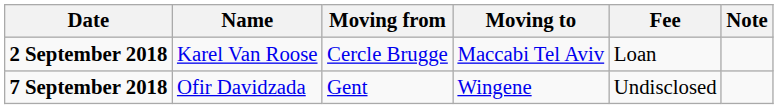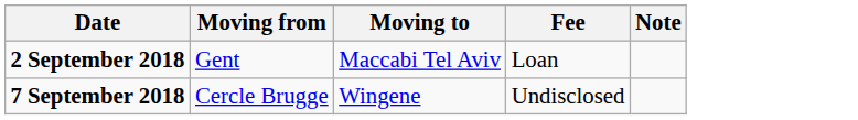- column: Name | Karel Van Roose | Ofir Davidzada
2 September 2018 | Moving from: Cercle Brugge -> Gent
7 September 2018 | Moving from: Gent -> Cercle Brugge
